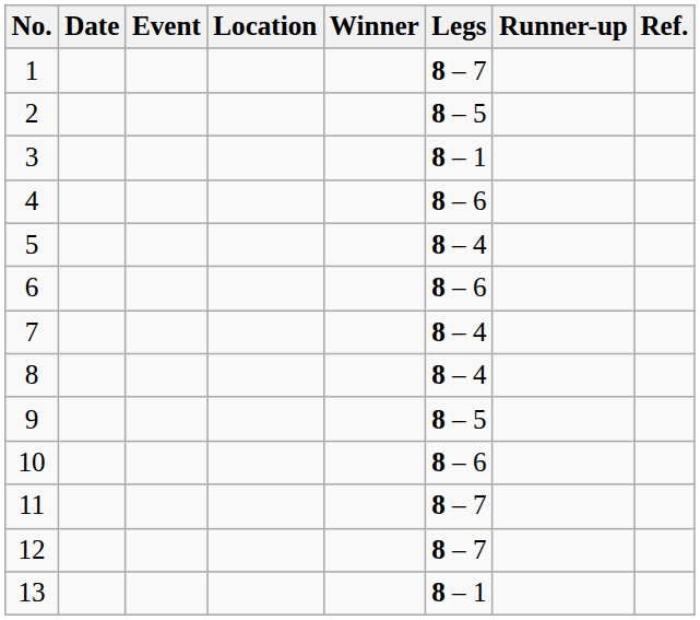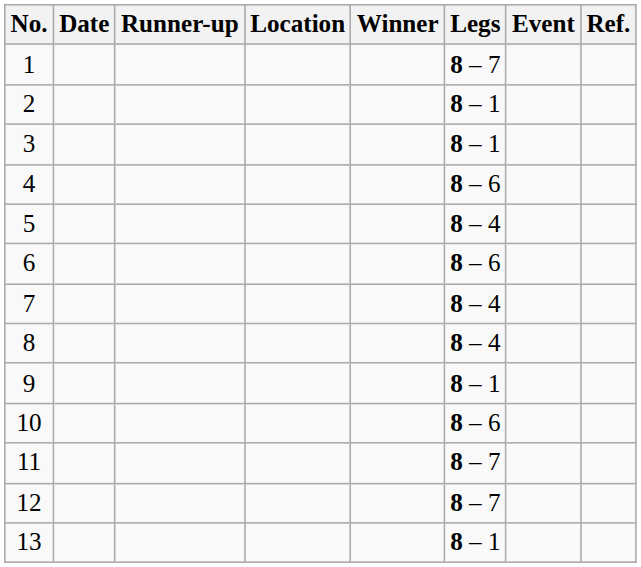columns swapped: Event <-> Runner-up
2 | Legs: 8 – 5 -> 8 – 1
9 | Legs: 8 – 5 -> 8 – 1
